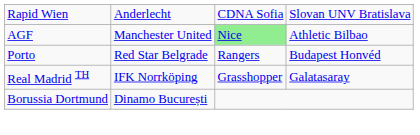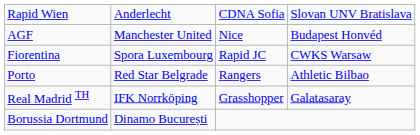AGF | column 3: lightgreen background -> no background
AGF | column 4: Athletic Bilbao -> Budapest Honvéd
+ row: Fiorentina | Spora Luxembourg | Rapid JC | CWKS Warsaw
Porto | column 4: Budapest Honvéd -> Athletic Bilbao
